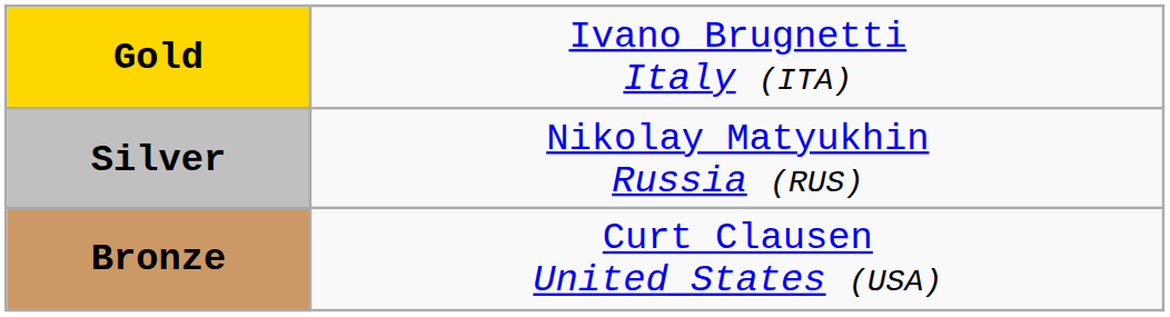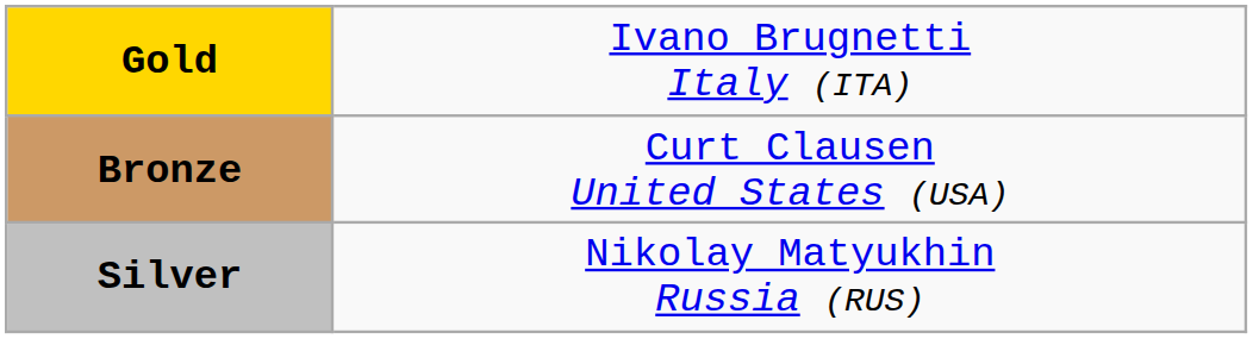rows swapped: Silver <-> Bronze
